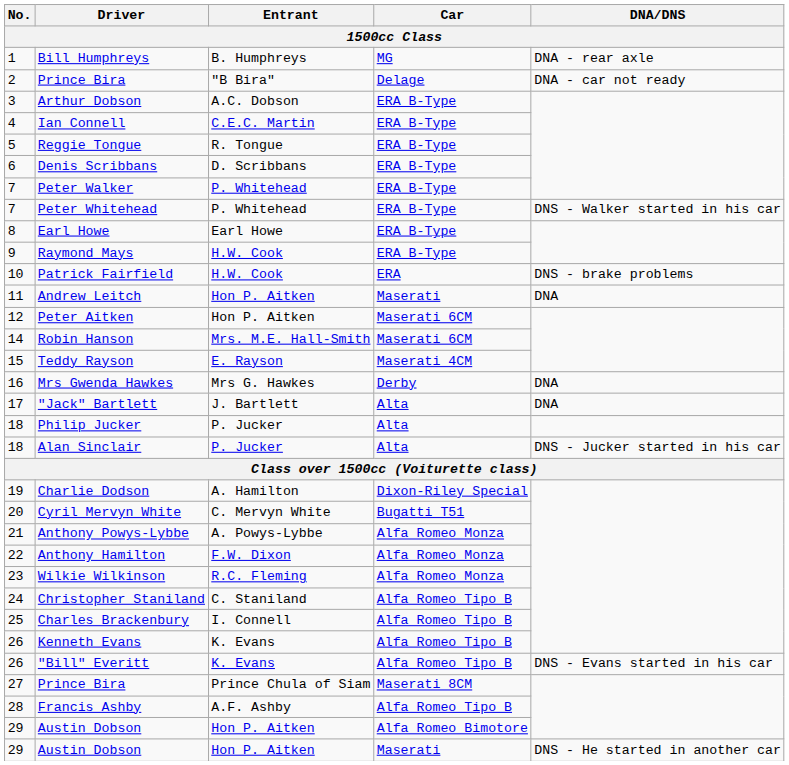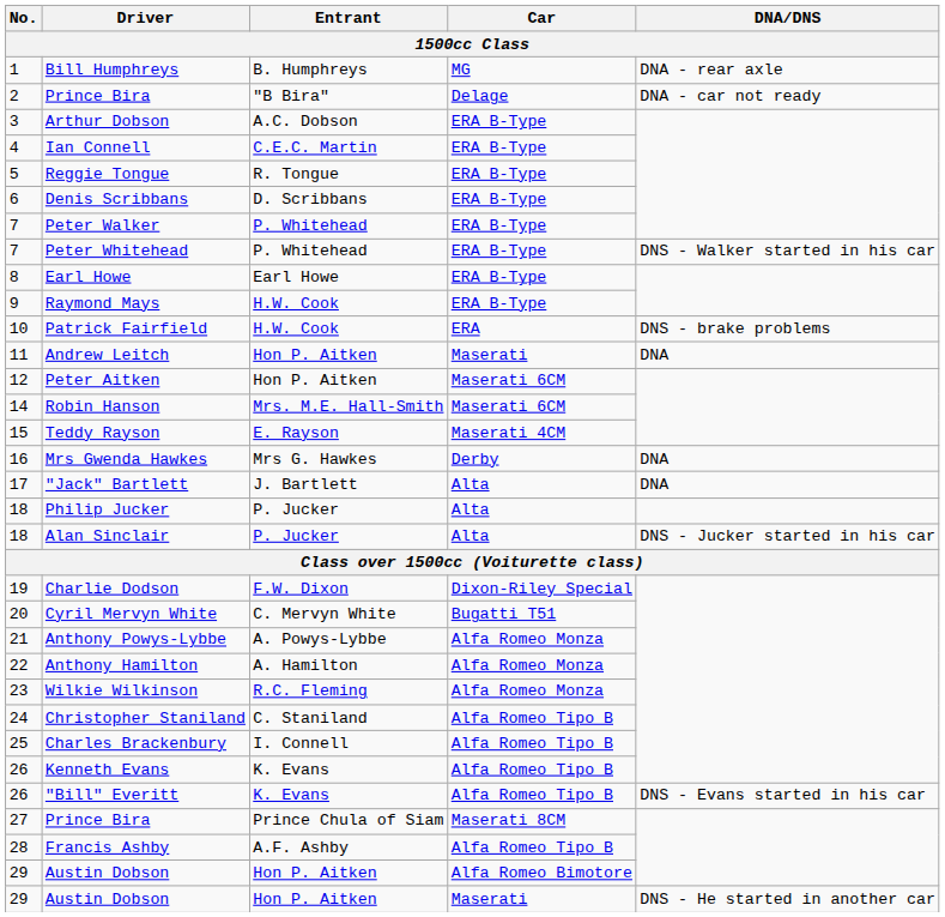Charlie Dodson | Entrant: A. Hamilton -> F.W. Dixon
Anthony Hamilton | Entrant: F.W. Dixon -> A. Hamilton
